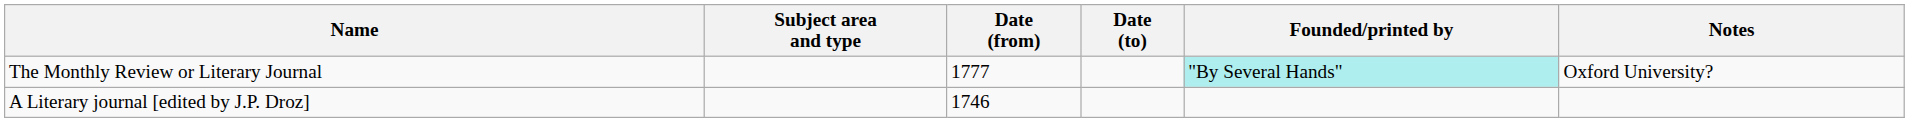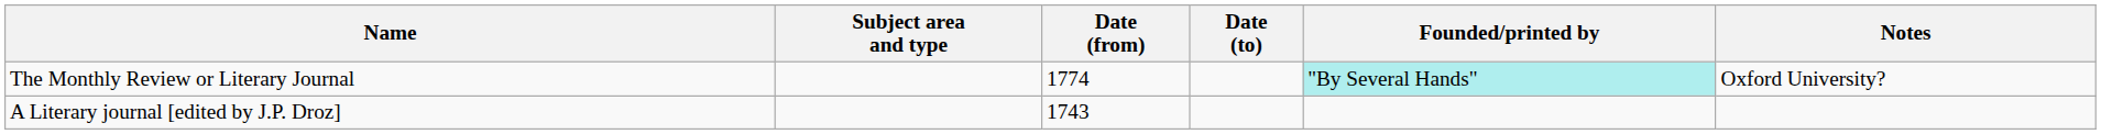The Monthly Review or Literary Journal | Date (from): 1777 -> 1774
A Literary journal [edited by J.P. Droz] | Date (from): 1746 -> 1743
